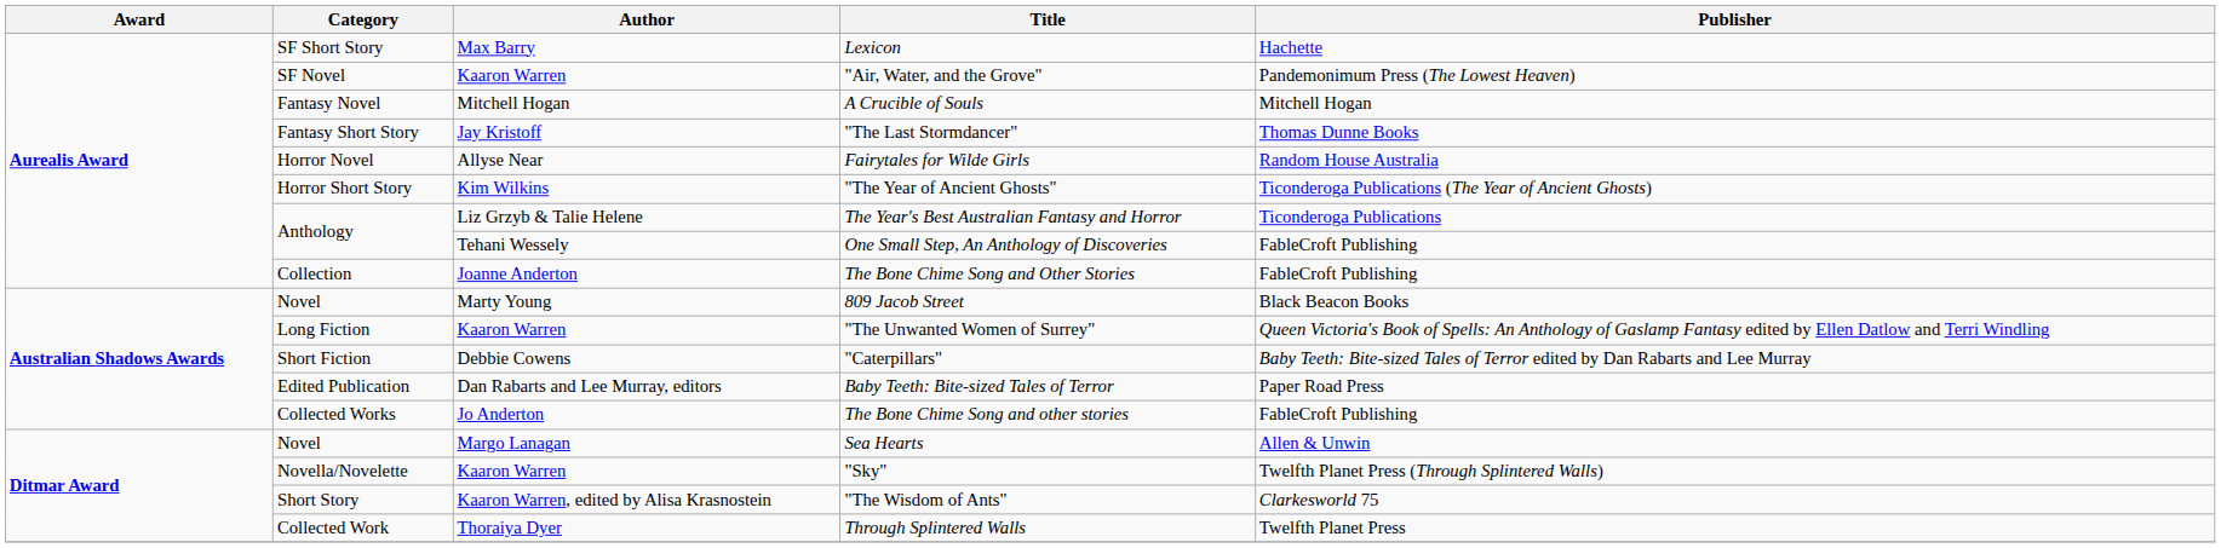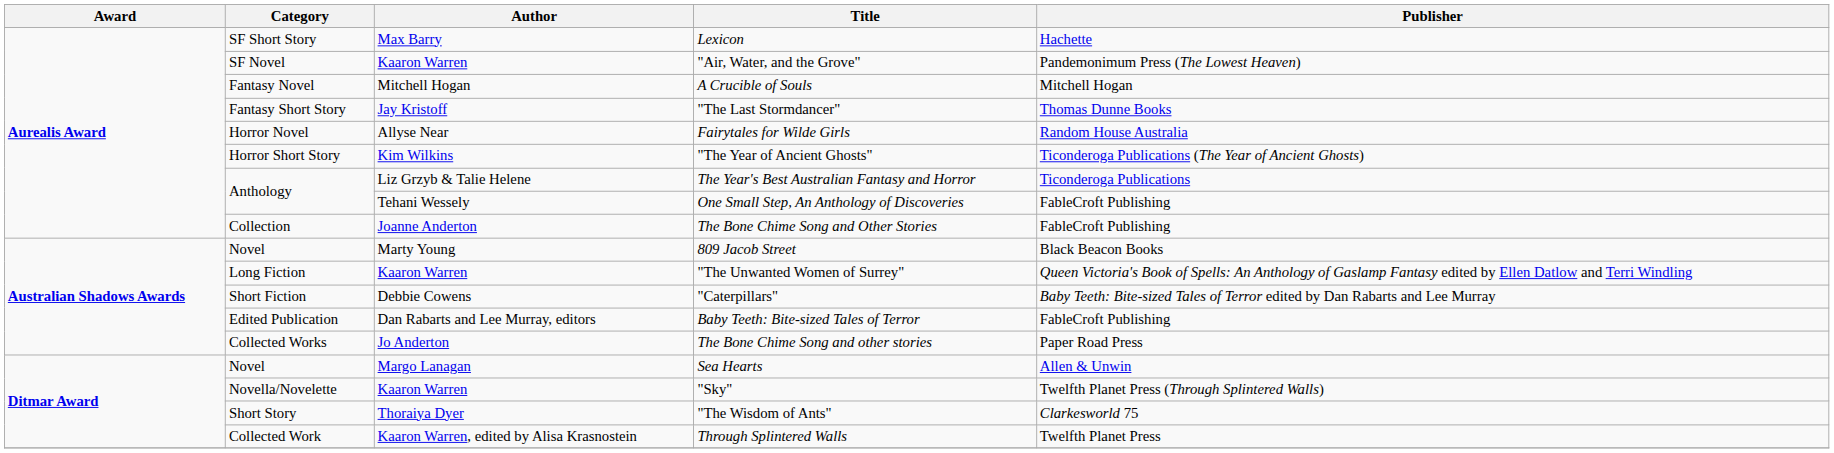Baby Teeth: Bite-sized Tales of Terror | Publisher: Paper Road Press -> FableCroft Publishing
The Bone Chime Song and other stories | Publisher: FableCroft Publishing -> Paper Road Press
"The Wisdom of Ants" | Author: Kaaron Warren, edited by Alisa Krasnostein -> Thoraiya Dyer
Through Splintered Walls | Author: Thoraiya Dyer -> Kaaron Warren, edited by Alisa Krasnostein
